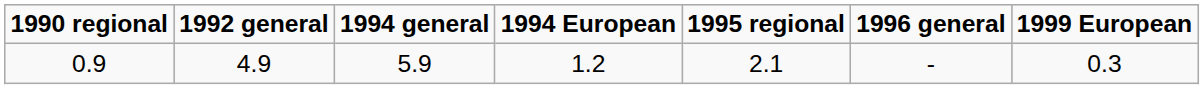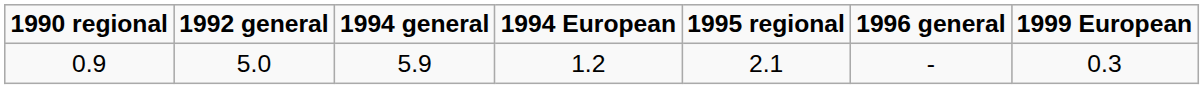0.9 | 1992 general: 4.9 -> 5.0
